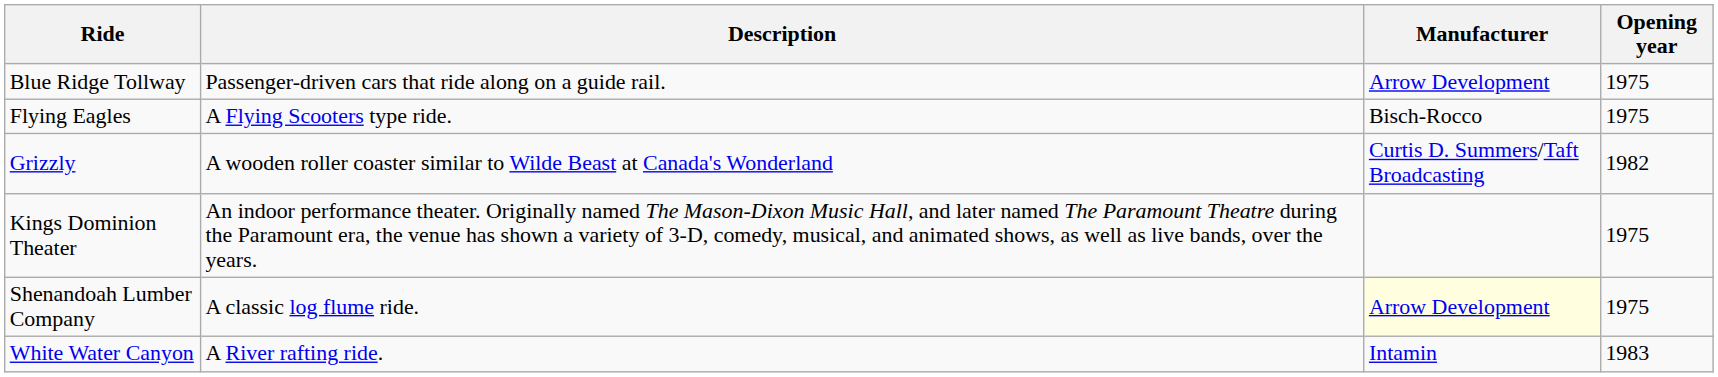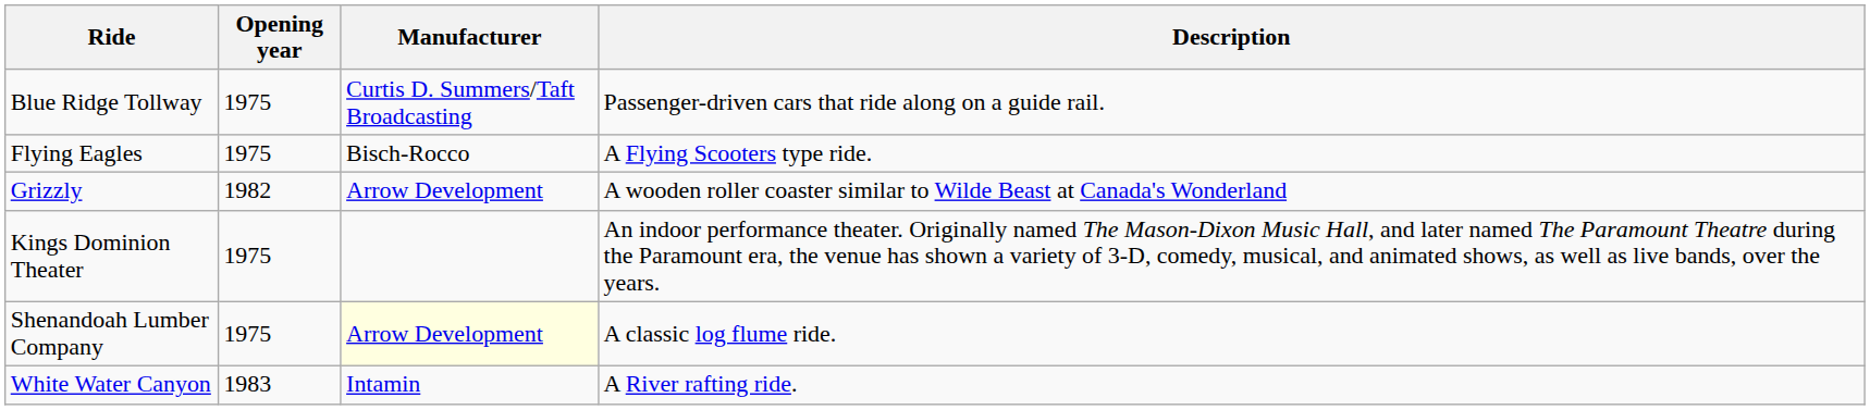columns swapped: Opening year <-> Description
Blue Ridge Tollway | Manufacturer: Arrow Development -> Curtis D. Summers/Taft Broadcasting
Grizzly | Manufacturer: Curtis D. Summers/Taft Broadcasting -> Arrow Development
